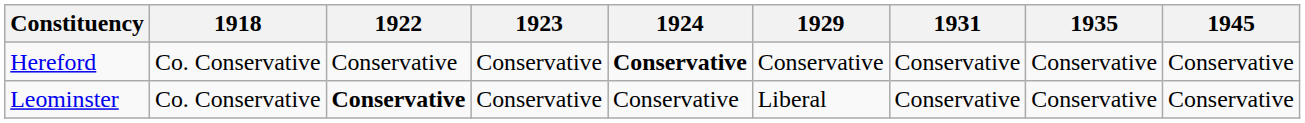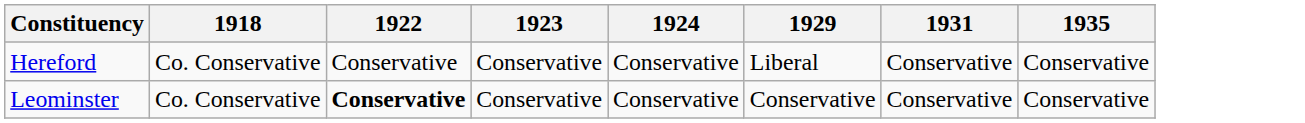- column: 1945 | Conservative | Conservative
Hereford | 1924: bold -> normal
Hereford | 1929: Conservative -> Liberal
Leominster | 1929: Liberal -> Conservative
